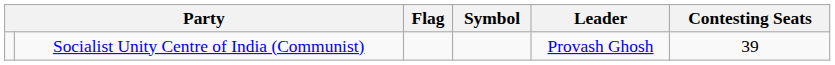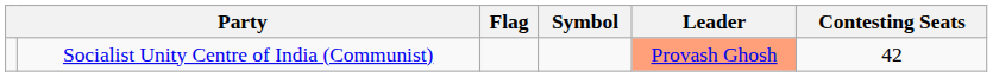Socialist Unity Centre of India (Communist) | Leader: no background -> lightsalmon background
Socialist Unity Centre of India (Communist) | Contesting Seats: 39 -> 42
